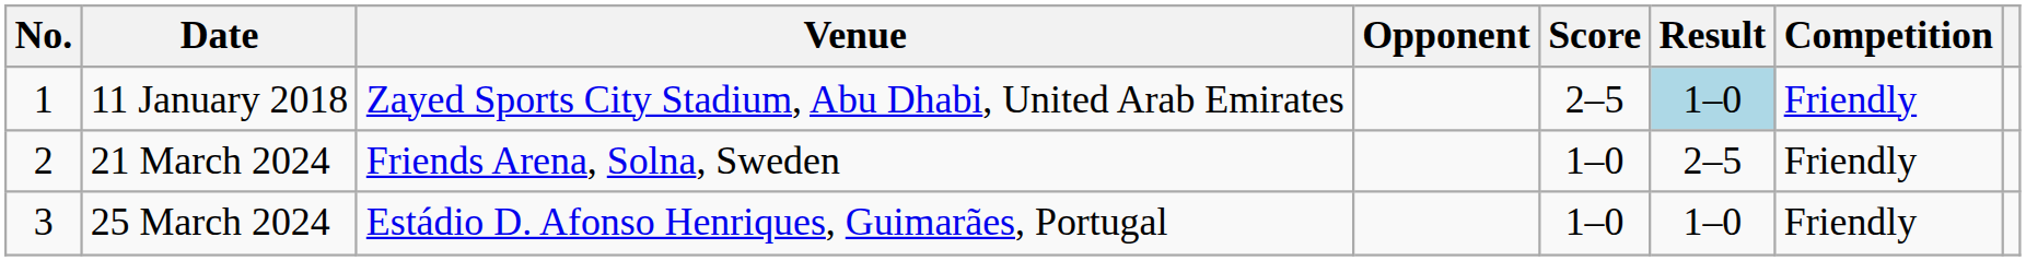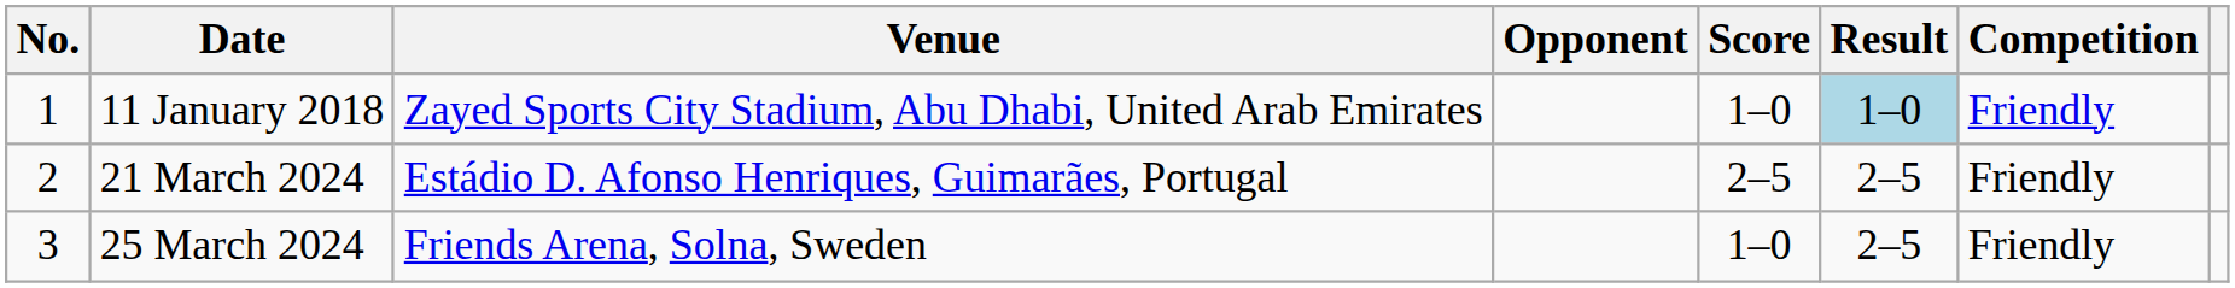11 January 2018 | Score: 2–5 -> 1–0
21 March 2024 | Venue: Friends Arena, Solna, Sweden -> Estádio D. Afonso Henriques, Guimarães, Portugal
21 March 2024 | Score: 1–0 -> 2–5
25 March 2024 | Venue: Estádio D. Afonso Henriques, Guimarães, Portugal -> Friends Arena, Solna, Sweden
25 March 2024 | Result: 1–0 -> 2–5
